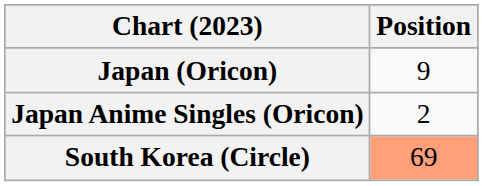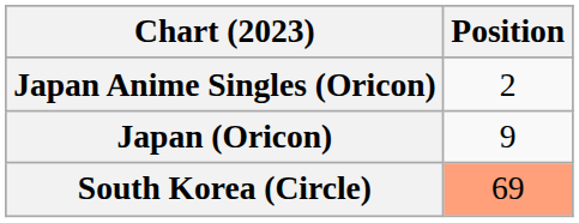rows swapped: Japan (Oricon) <-> Japan Anime Singles (Oricon)
